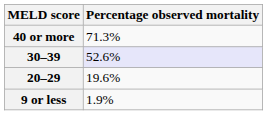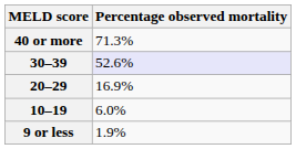20–29 | Percentage observed mortality: 19.6% -> 16.9%
+ row: 10–19 | 6.0%
